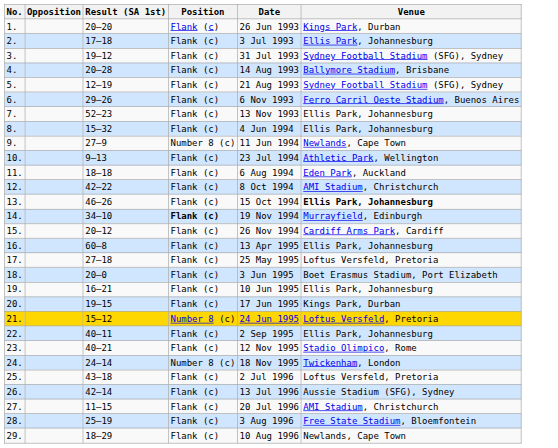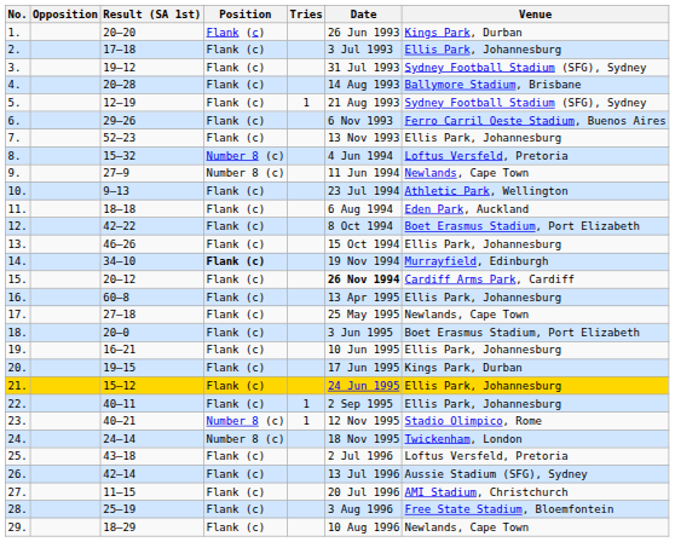+ column: Tries | 1 | 1 | 1
8. | Position: Flank (c) -> Number 8 (c)
8. | Venue: Ellis Park, Johannesburg -> Loftus Versfeld, Pretoria
12. | Venue: AMI Stadium, Christchurch -> Boet Erasmus Stadium, Port Elizabeth
13. | Venue: bold -> normal
15. | Date: normal -> bold
17. | Venue: Loftus Versfeld, Pretoria -> Newlands, Cape Town
21. | Position: Number 8 (c) -> Flank (c)
21. | Venue: Loftus Versfeld, Pretoria -> Ellis Park, Johannesburg
23. | Position: Flank (c) -> Number 8 (c)
